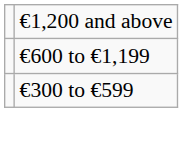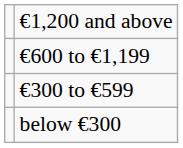+ row: below €300
